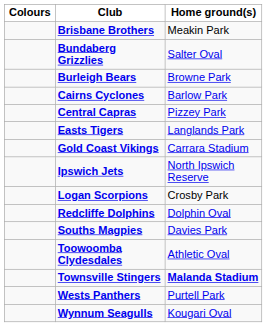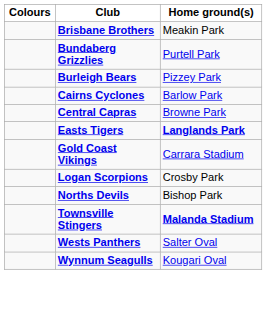Bundaberg Grizzlies | Home ground(s): Salter Oval -> Purtell Park
Burleigh Bears | Home ground(s): Browne Park -> Pizzey Park
Central Capras | Home ground(s): Pizzey Park -> Browne Park
Easts Tigers | Home ground(s): normal -> bold
- row: Ipswich Jets | North Ipswich Reserve
+ row: Norths Devils | Bishop Park
- row: Redcliffe Dolphins | Dolphin Oval
- row: Souths Magpies | Davies Park
- row: Toowoomba Clydesdales | Athletic Oval
Wests Panthers | Home ground(s): Purtell Park -> Salter Oval
